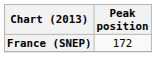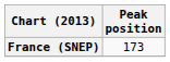France (SNEP) | Peak position: 172 -> 173
